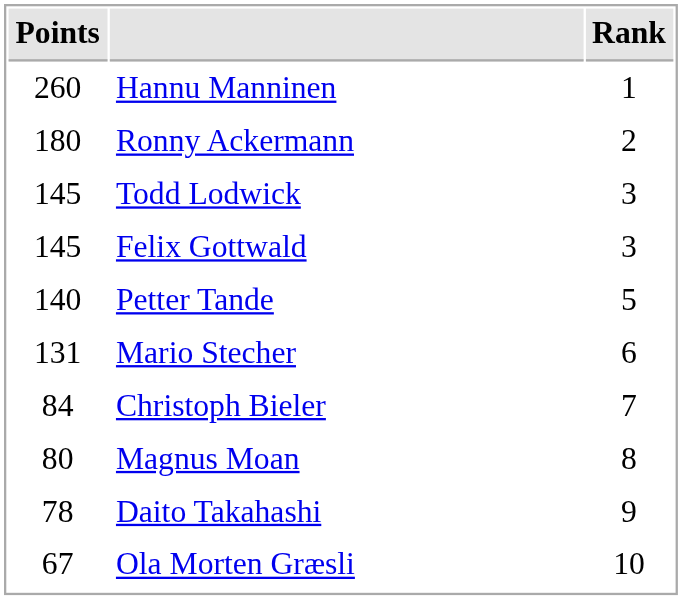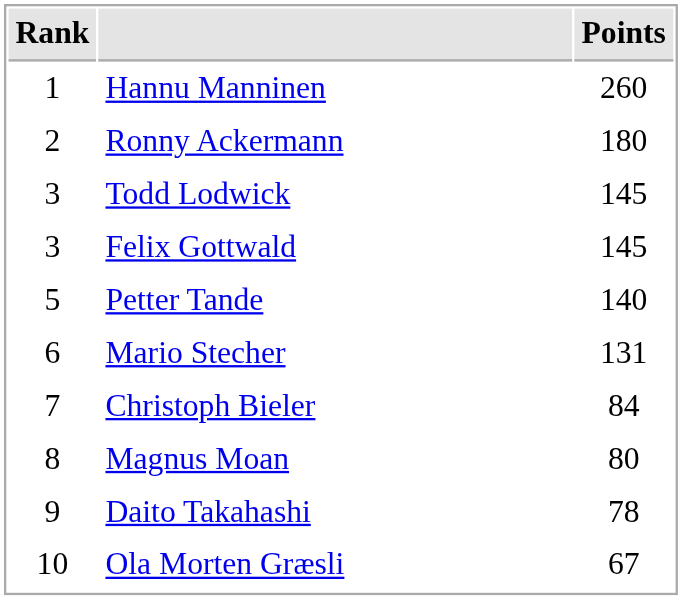columns swapped: Rank <-> Points
